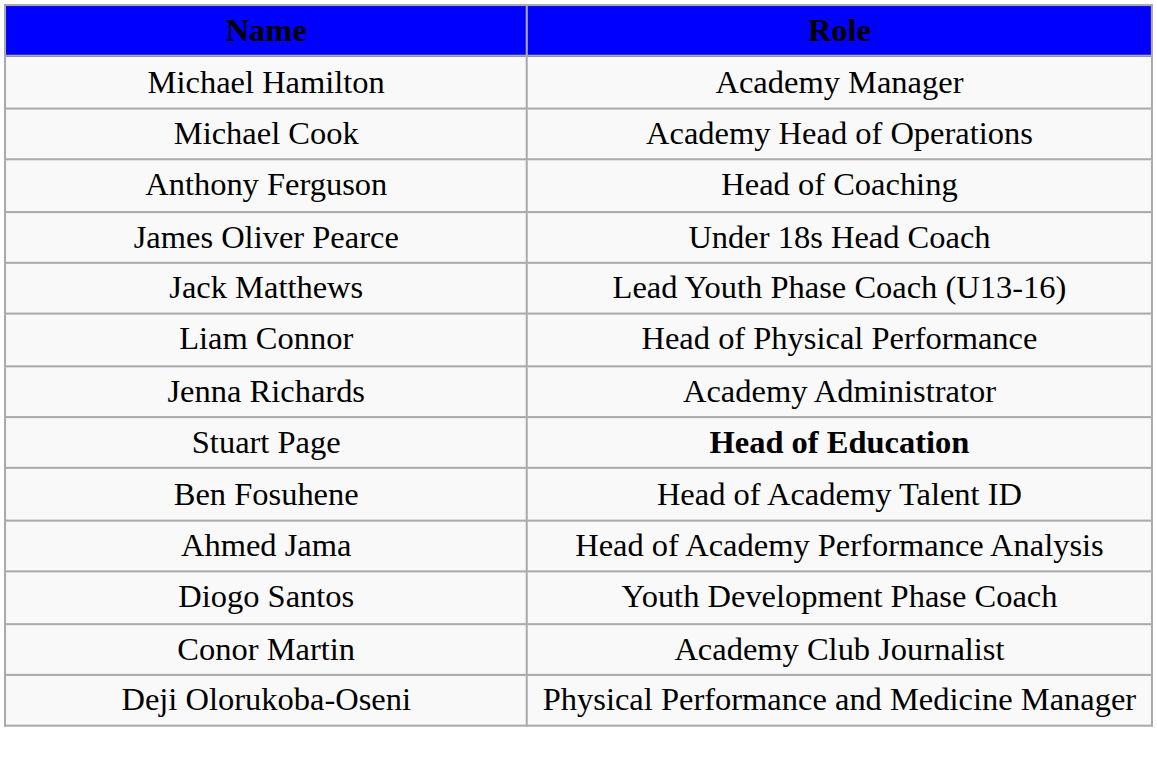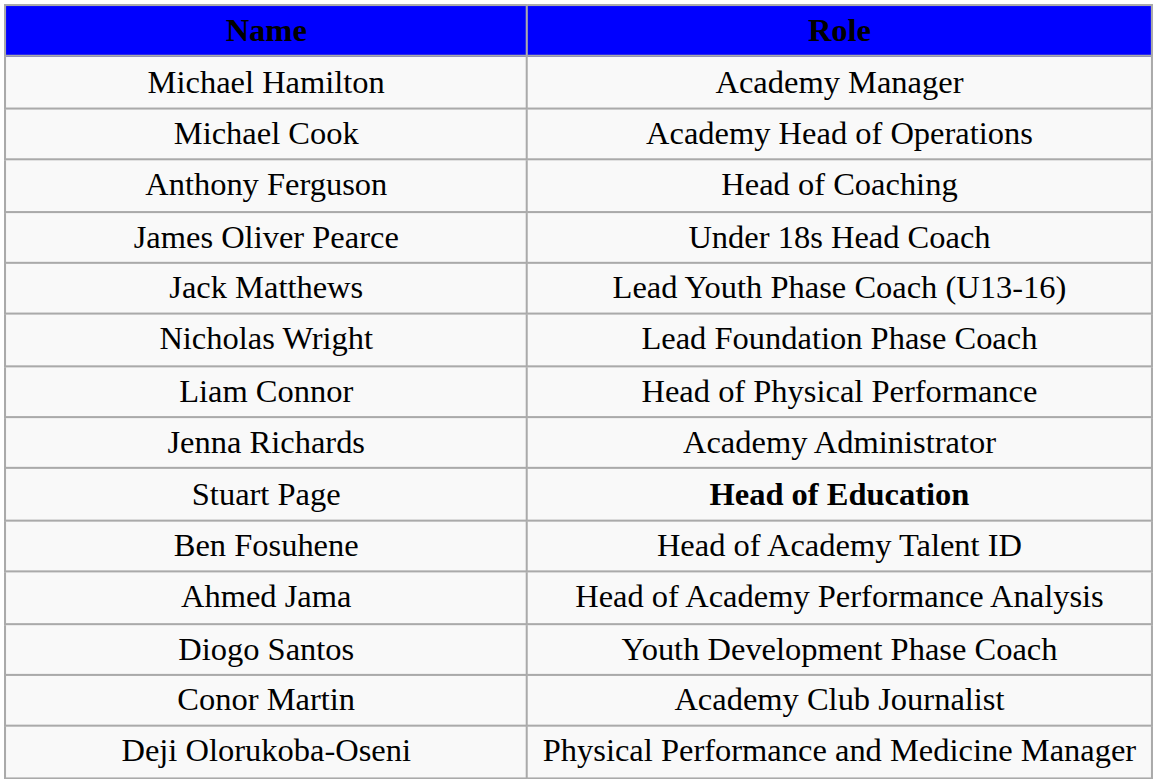+ row: Nicholas Wright | Lead Foundation Phase Coach
